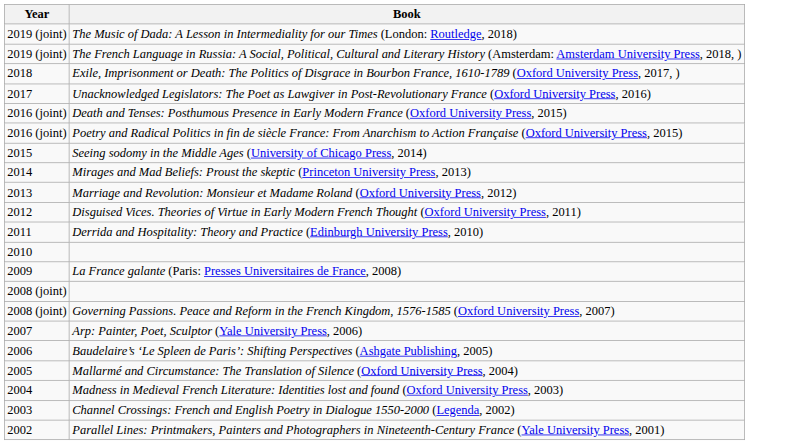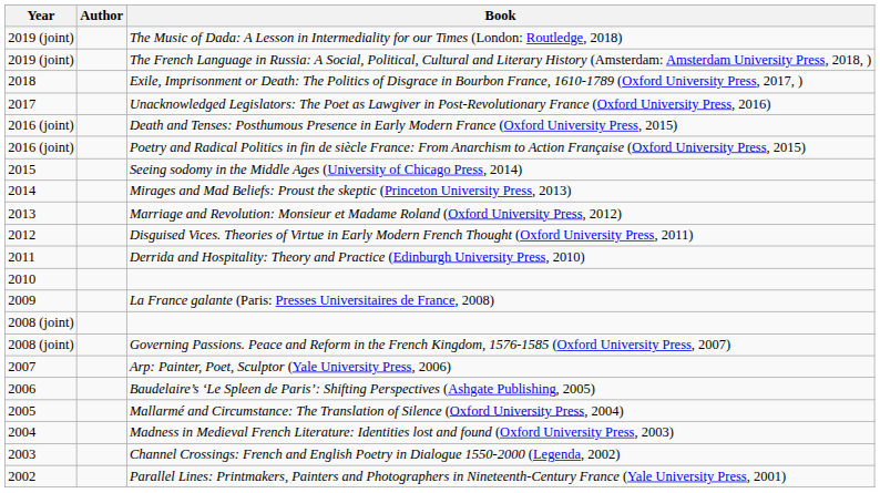+ column: Author
